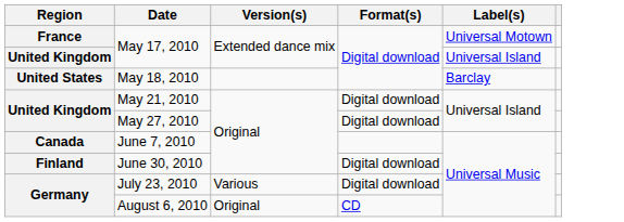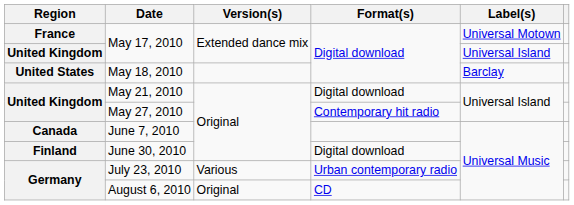May 27, 2010 | Format(s): Digital download -> Contemporary hit radio
July 23, 2010 | Format(s): Digital download -> Urban contemporary radio
